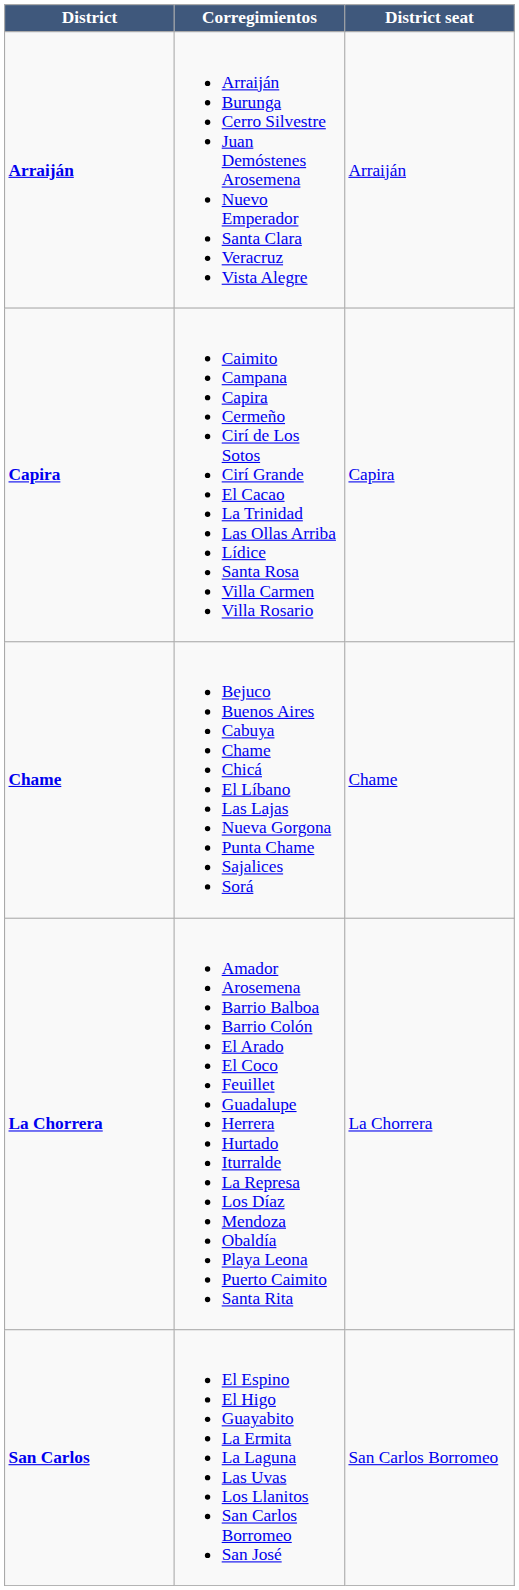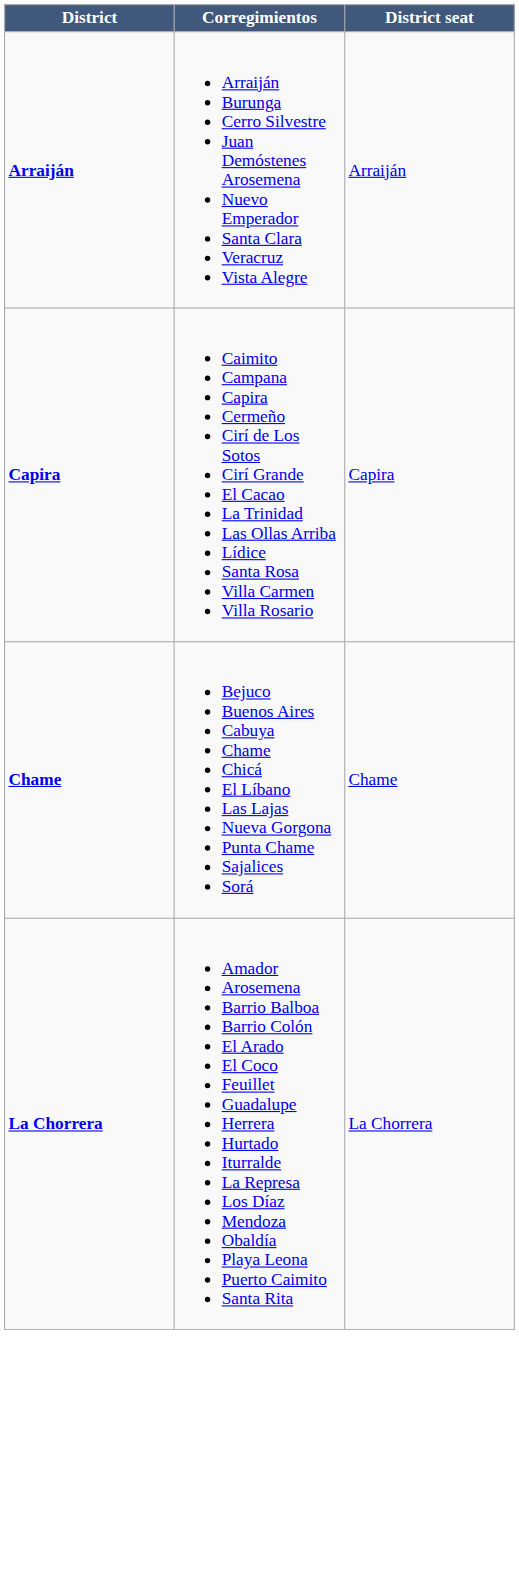- row: San Carlos | El Espino El Higo Guayabito La Ermita La Laguna Las Uvas Los Llanitos San Carlos Borromeo San José | San Carlos Borromeo
